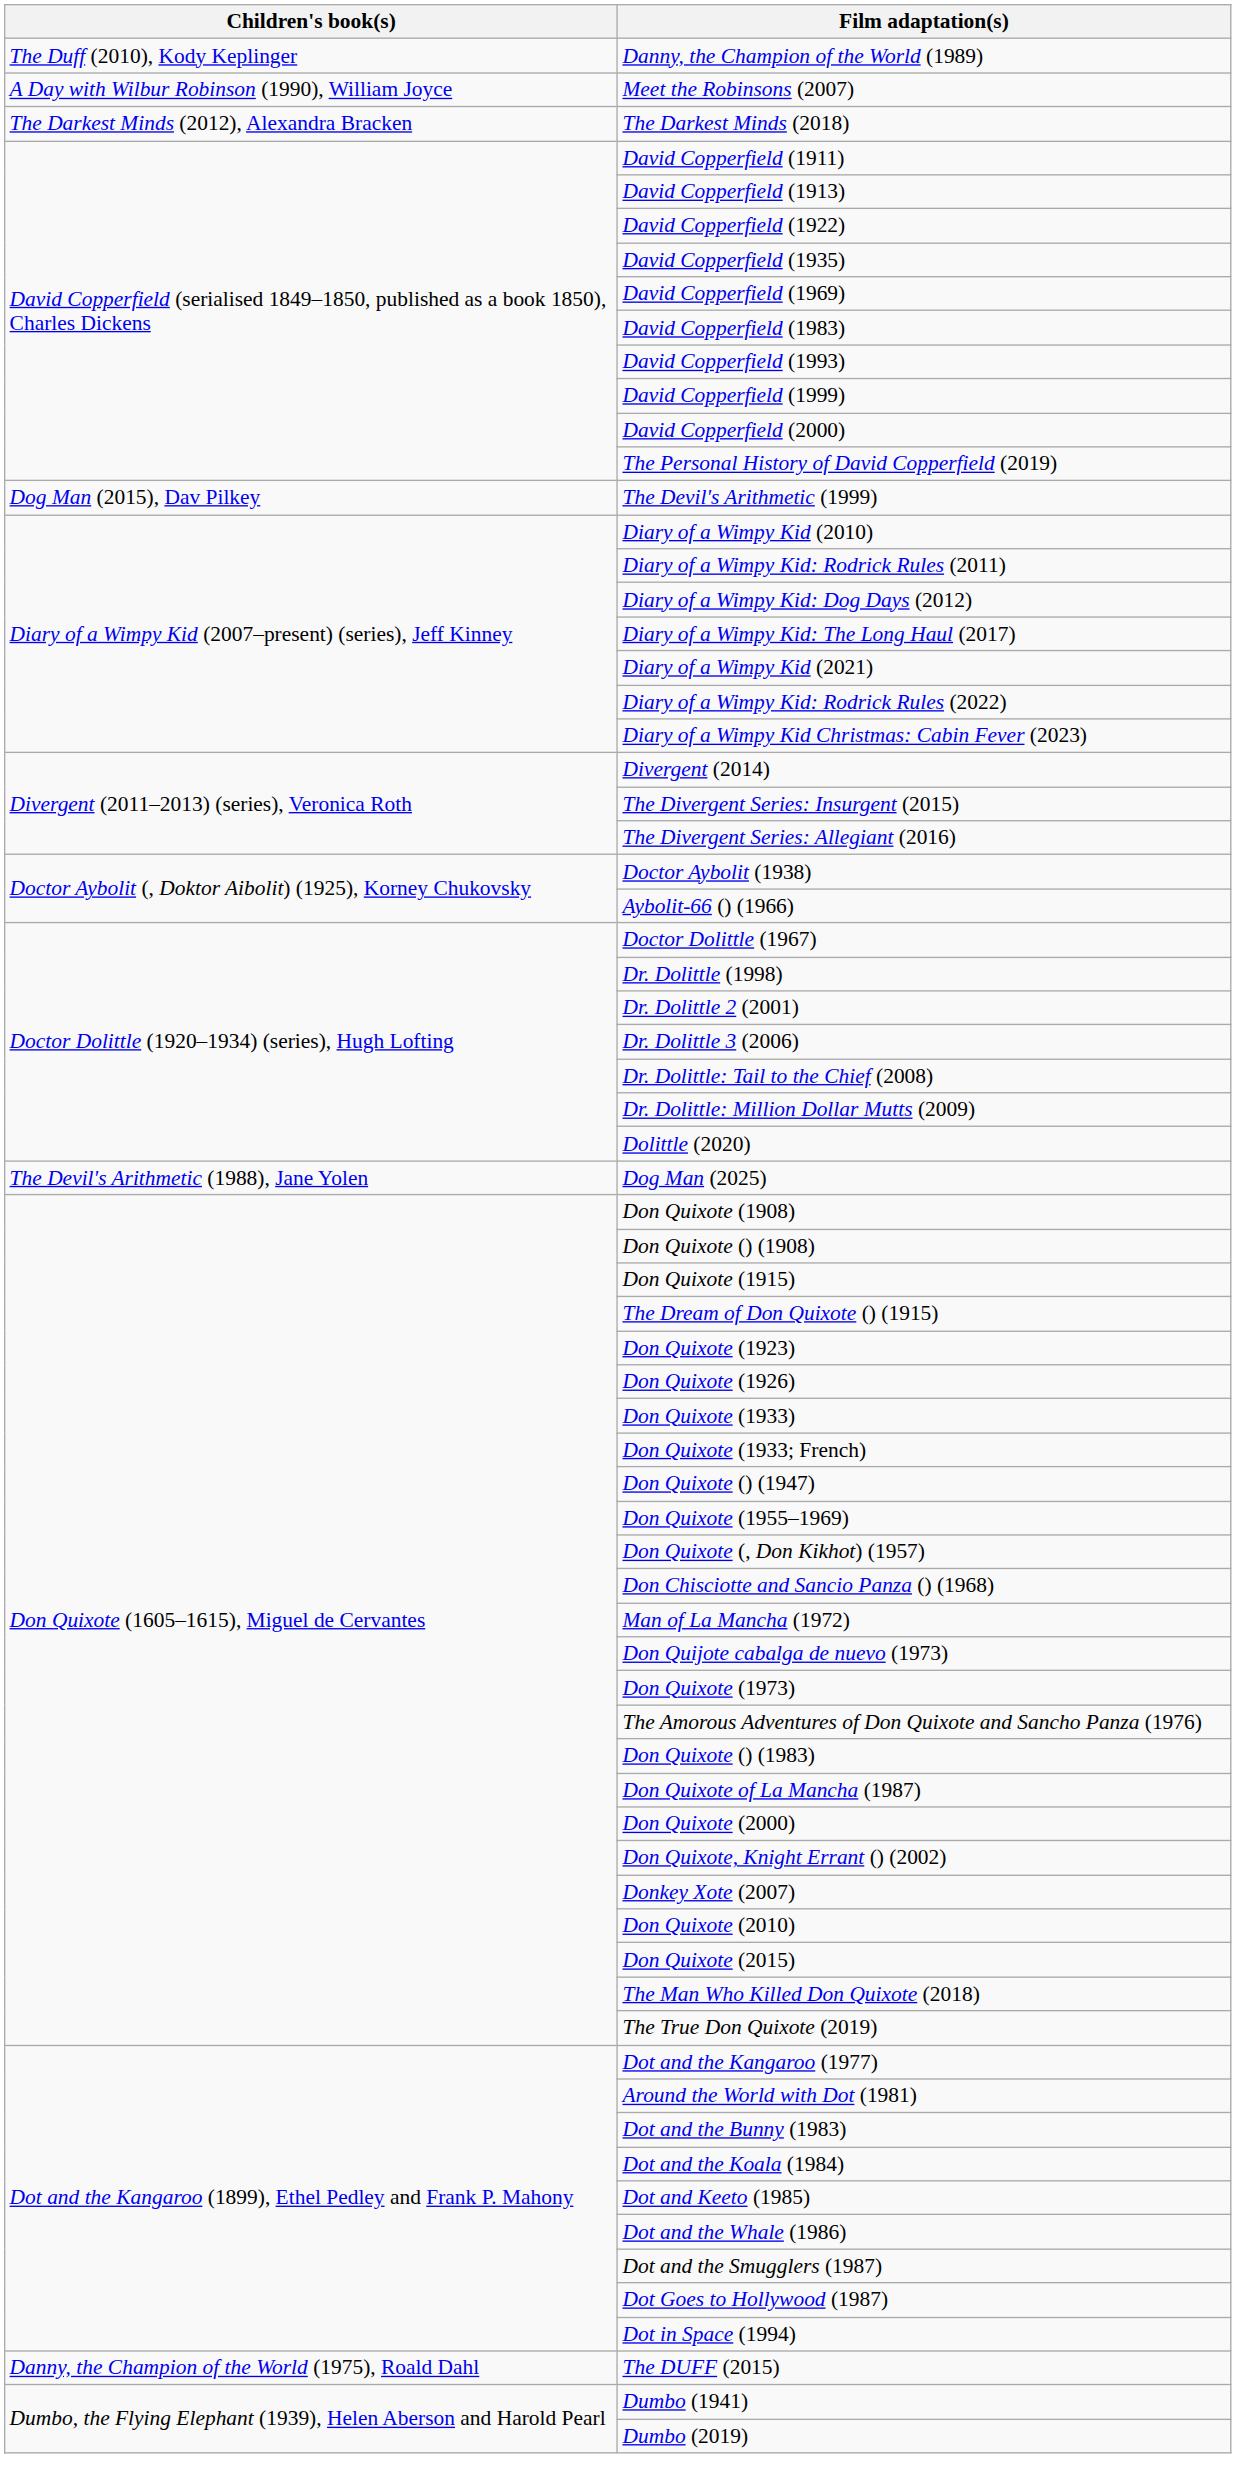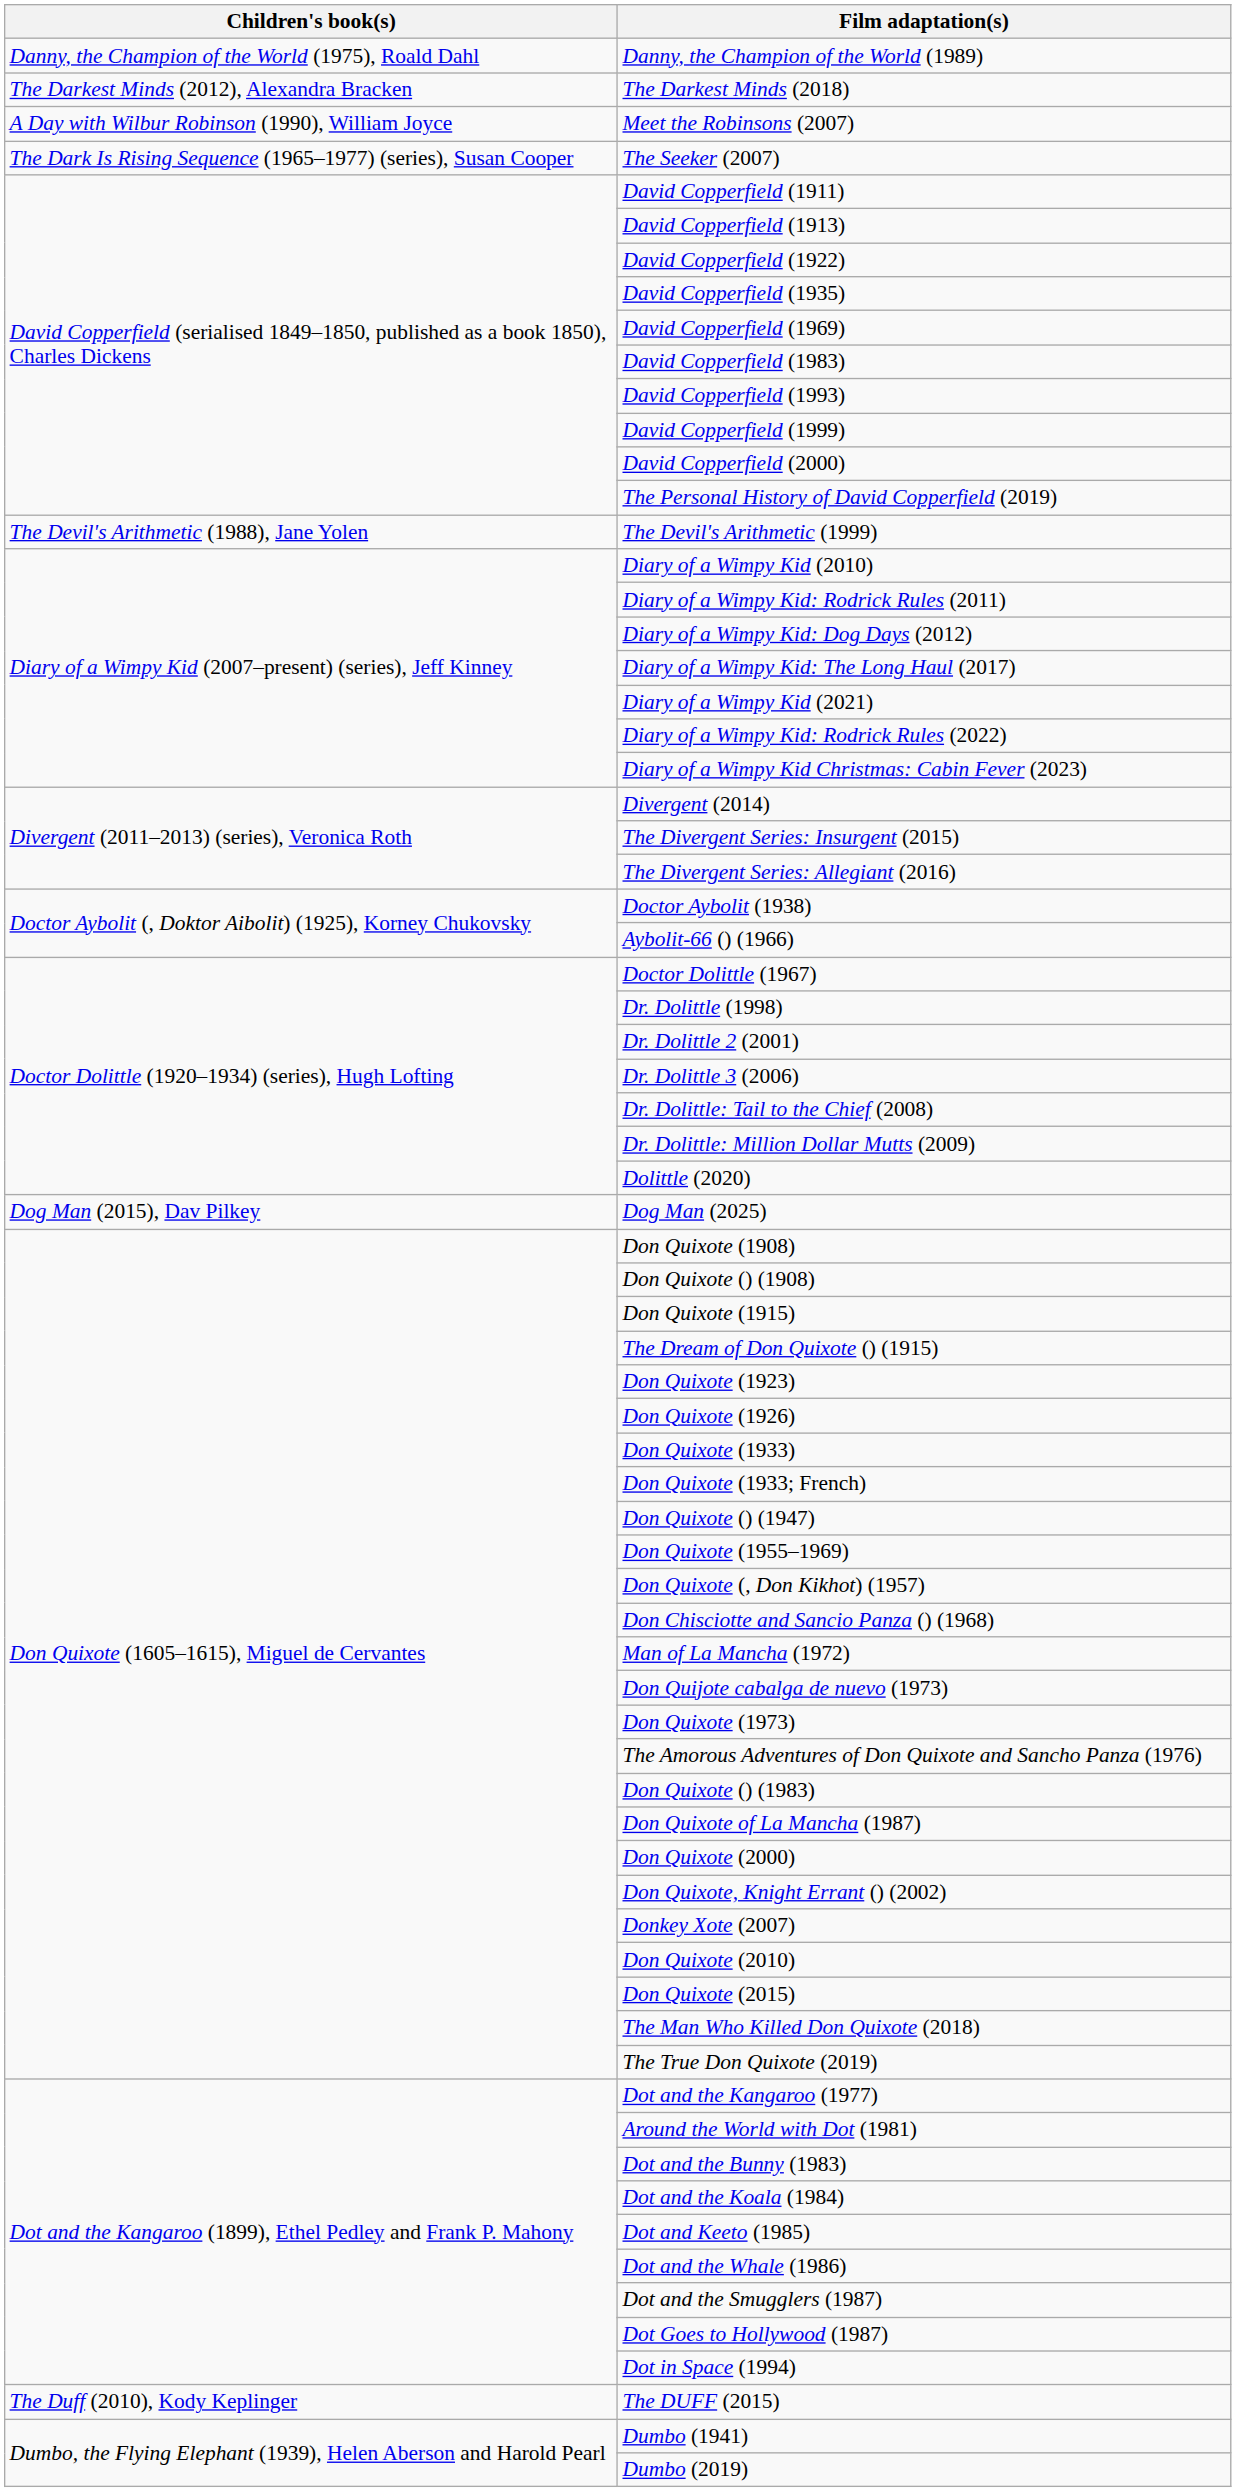Danny, the Champion of the World (1989) | Children's book(s): The Duff (2010), Kody Keplinger -> Danny, the Champion of the World (1975), Roald Dahl
rows swapped: The Darkest Minds (2018) <-> Meet the Robinsons (2007)
+ row: The Dark Is Rising Sequence (1965–1977) (series), Susan Cooper | The Seeker (2007)
The Devil's Arithmetic (1999) | Children's book(s): Dog Man (2015), Dav Pilkey -> The Devil's Arithmetic (1988), Jane Yolen
Dog Man (2025) | Children's book(s): The Devil's Arithmetic (1988), Jane Yolen -> Dog Man (2015), Dav Pilkey
The DUFF (2015) | Children's book(s): Danny, the Champion of the World (1975), Roald Dahl -> The Duff (2010), Kody Keplinger
